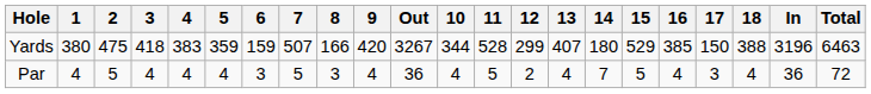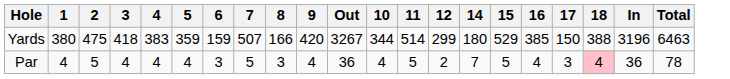- column: 13 | 407 | 4
Yards | 11: 528 -> 514
Par | 18: no background -> pink background
Par | Total: 72 -> 78
